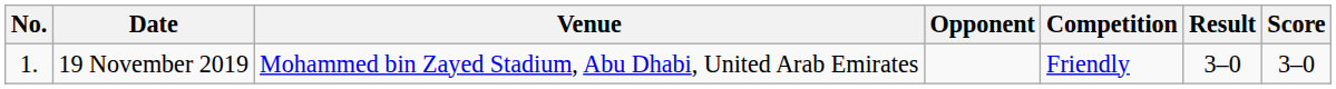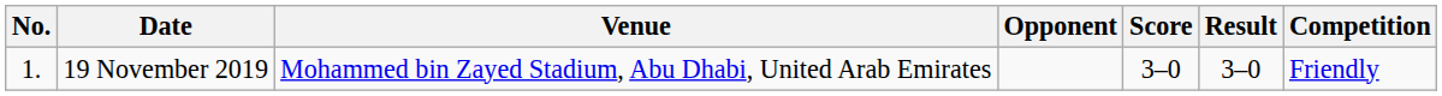columns swapped: Score <-> Competition
